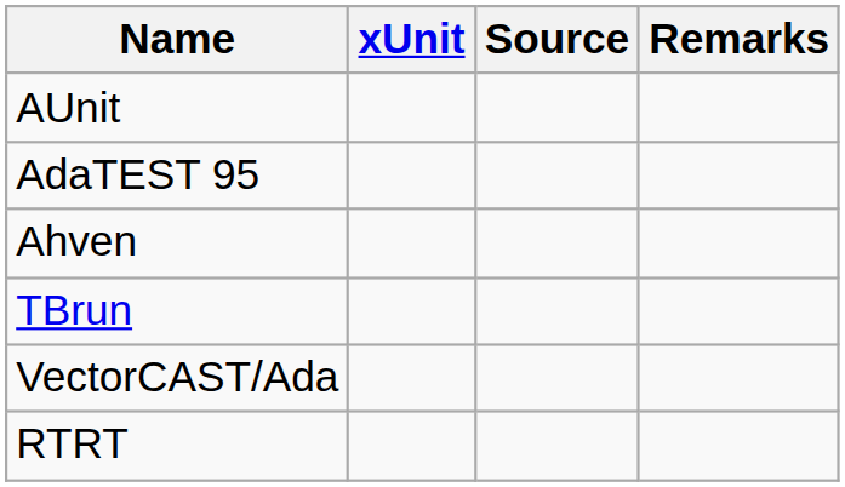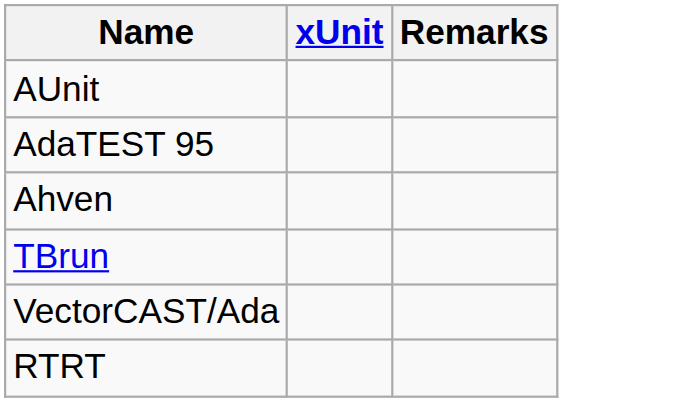- column: Source
